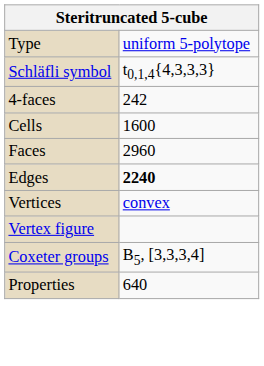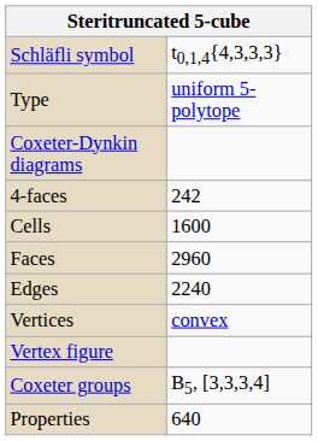rows swapped: Type <-> Schläfli symbol
+ row: Coxeter-Dynkin diagrams
Edges | column 2: bold -> normal
